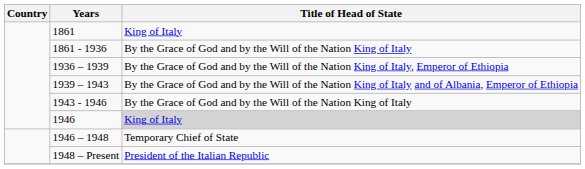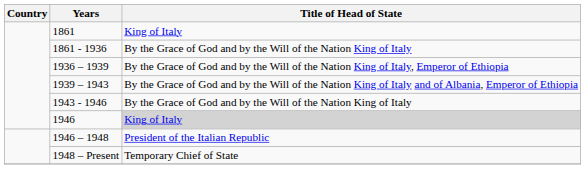1946 – 1948 | Title of Head of State: Temporary Chief of State -> President of the Italian Republic
1948 – Present | Title of Head of State: President of the Italian Republic -> Temporary Chief of State
